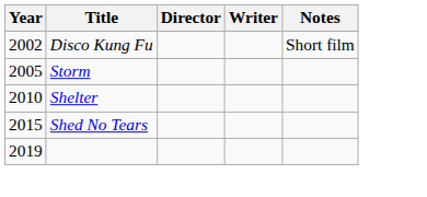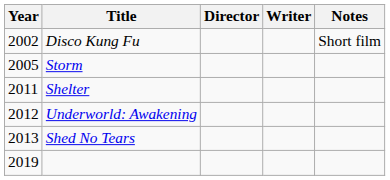Shelter | Year: 2010 -> 2011
+ row: 2012 | Underworld: Awakening
Shed No Tears | Year: 2015 -> 2013
